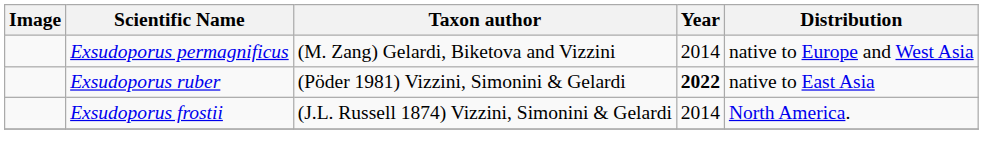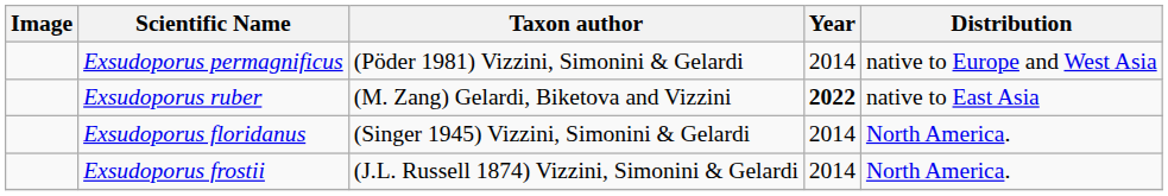Exsudoporus permagnificus | Taxon author: (M. Zang) Gelardi, Biketova and Vizzini -> (Pöder 1981) Vizzini, Simonini & Gelardi
Exsudoporus ruber | Taxon author: (Pöder 1981) Vizzini, Simonini & Gelardi -> (M. Zang) Gelardi, Biketova and Vizzini
+ row: Exsudoporus floridanus | (Singer 1945) Vizzini, Simonini & Gelardi | 2014 | North America.
